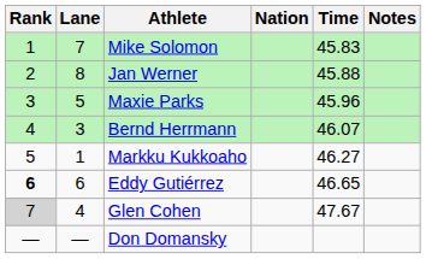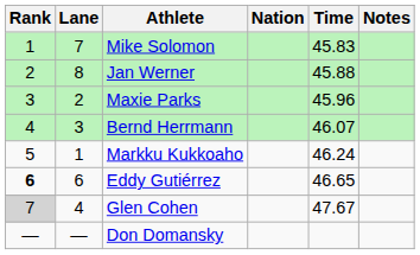Maxie Parks | Lane: 5 -> 2
Markku Kukkoaho | Time: 46.27 -> 46.24
